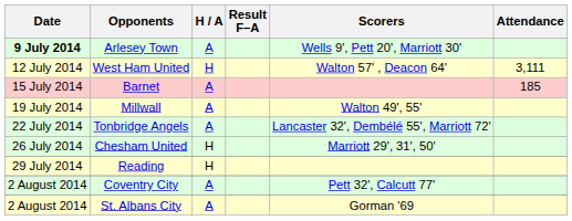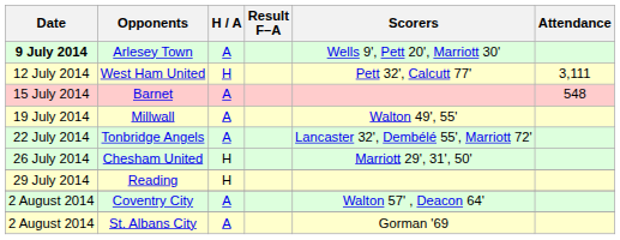West Ham United | Scorers: Walton 57' , Deacon 64' -> Pett 32', Calcutt 77'
Barnet | Attendance: 185 -> 548
Coventry City | Scorers: Pett 32', Calcutt 77' -> Walton 57' , Deacon 64'
